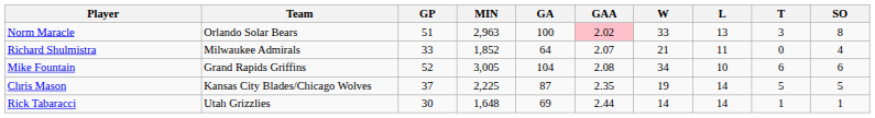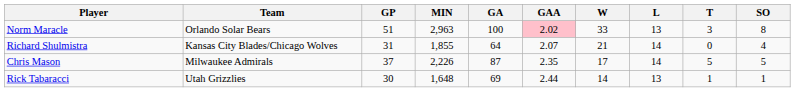Richard Shulmistra | Team: Milwaukee Admirals -> Kansas City Blades/Chicago Wolves
Richard Shulmistra | GP: 33 -> 31
Richard Shulmistra | MIN: 1,852 -> 1,855
Richard Shulmistra | L: 11 -> 14
- row: Mike Fountain | Grand Rapids Griffins | 52 | 3,005 | 104 | 2.08 | 34 | 10 | 6 | 6
Chris Mason | Team: Kansas City Blades/Chicago Wolves -> Milwaukee Admirals
Chris Mason | MIN: 2,225 -> 2,226
Chris Mason | W: 19 -> 17
Rick Tabaracci | L: 14 -> 13
